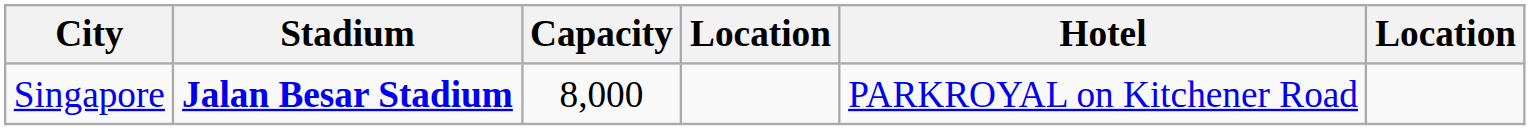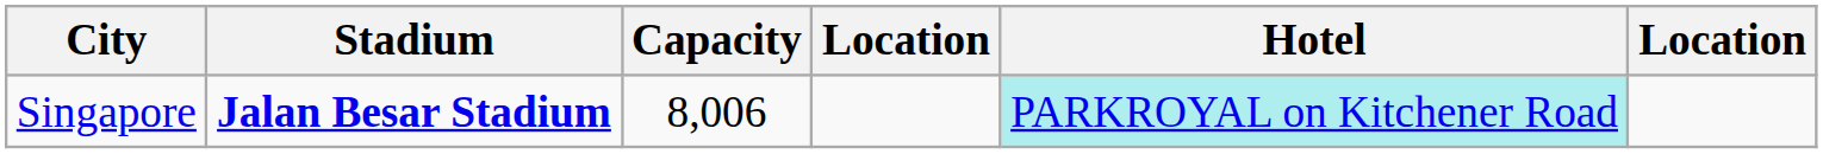Singapore | Capacity: 8,000 -> 8,006
Singapore | Hotel: no background -> paleturquoise background
